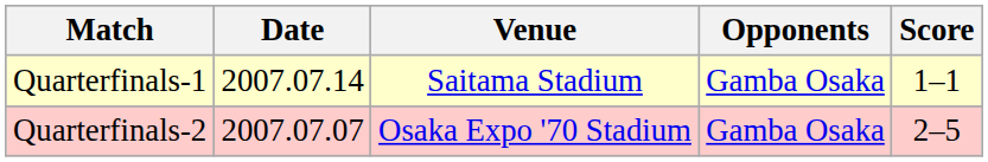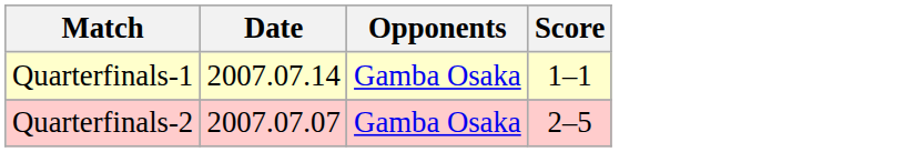- column: Venue | Saitama Stadium | Osaka Expo '70 Stadium
